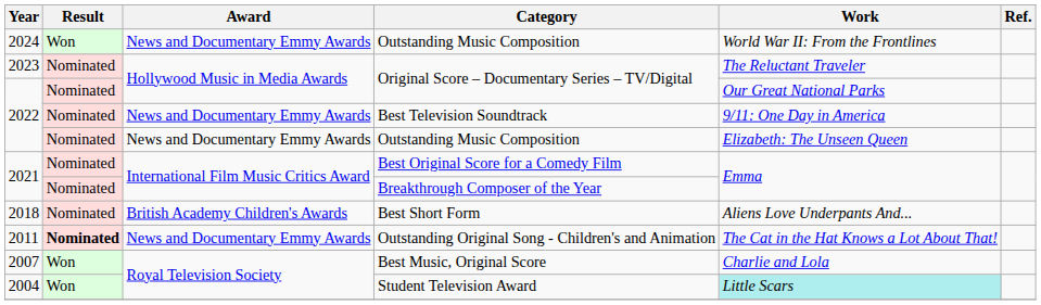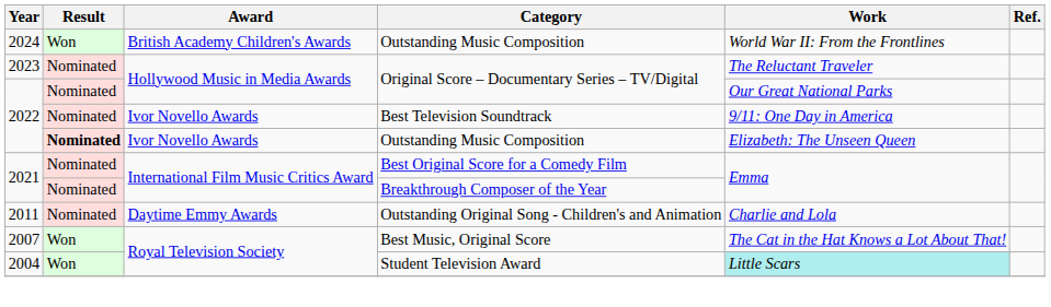2024 / Outstanding Music Composition | Award: News and Documentary Emmy Awards -> British Academy Children's Awards
Best Television Soundtrack | Award: News and Documentary Emmy Awards -> Ivor Novello Awards
2022 / Outstanding Music Composition | Result: normal -> bold
2022 / Outstanding Music Composition | Award: News and Documentary Emmy Awards -> Ivor Novello Awards
- row: 2018 | Nominated | British Academy Children's Awards | Best Short Form | Aliens Love Underpants And...
Outstanding Original Song - Children's and Animation | Result: bold -> normal
Outstanding Original Song - Children's and Animation | Award: News and Documentary Emmy Awards -> Daytime Emmy Awards
Outstanding Original Song - Children's and Animation | Work: The Cat in the Hat Knows a Lot About That! -> Charlie and Lola
Best Music, Original Score | Work: Charlie and Lola -> The Cat in the Hat Knows a Lot About That!
